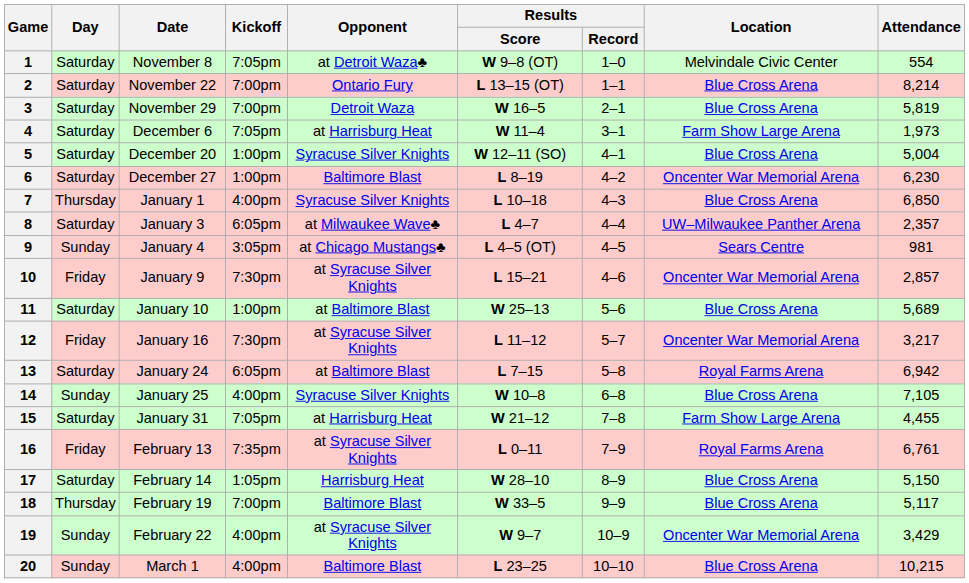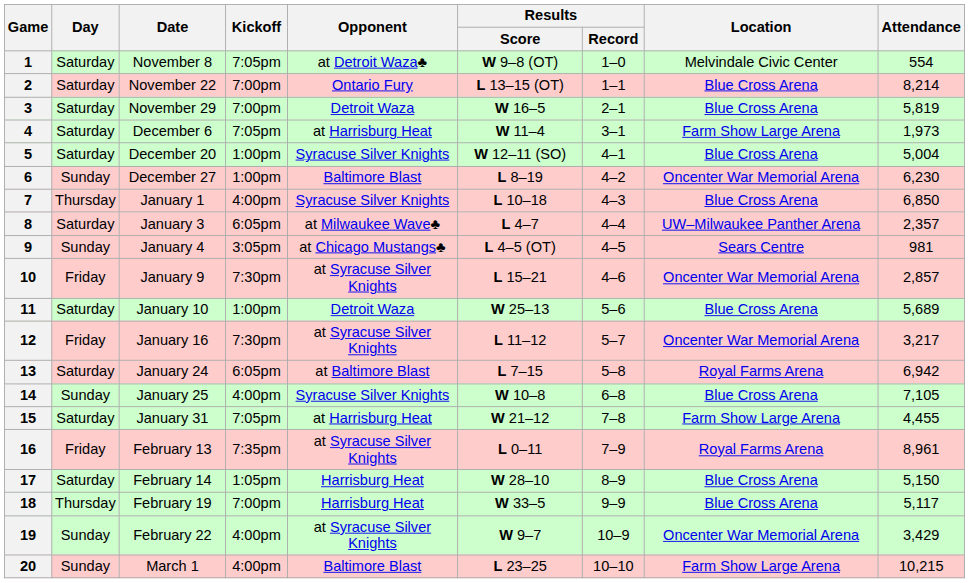6 | Day: Saturday -> Sunday
11 | Opponent: at Baltimore Blast -> Detroit Waza
16 | Attendance: 6,761 -> 8,961
18 | Opponent: Baltimore Blast -> Harrisburg Heat
20 | Location: Blue Cross Arena -> Farm Show Large Arena
